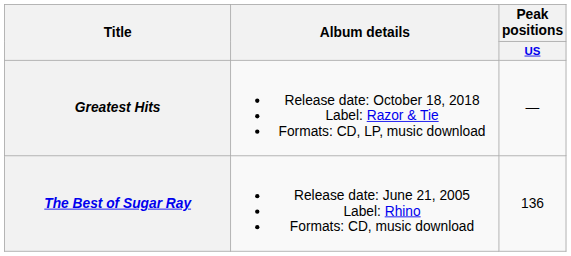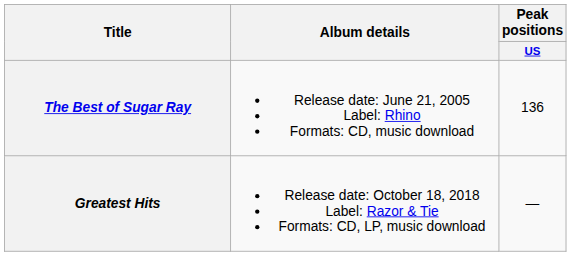rows swapped: The Best of Sugar Ray <-> Greatest Hits
